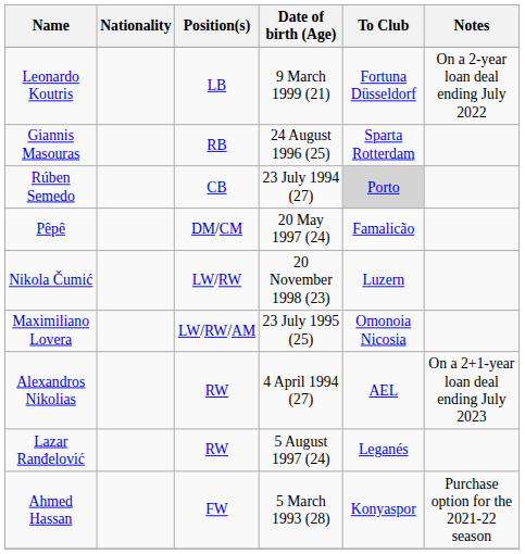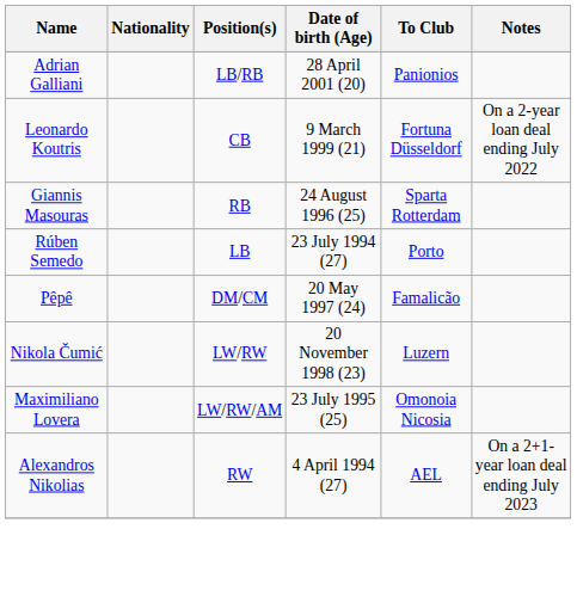+ row: Adrian Galliani | LB/RB | 28 April 2001 (20) | Panionios
Leonardo Koutris | Position(s): LB -> CB
Rúben Semedo | Position(s): CB -> LB
Rúben Semedo | To Club: lightgrey background -> no background
- row: Lazar Ranđelović | RW | 5 August 1997 (24) | Leganés
- row: Ahmed Hassan | FW | 5 March 1993 (28) | Konyaspor | Purchase option for the 2021-22 season
